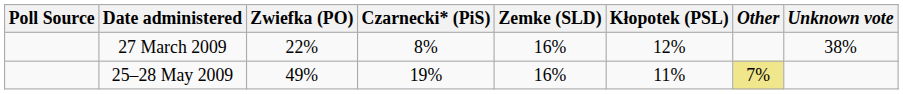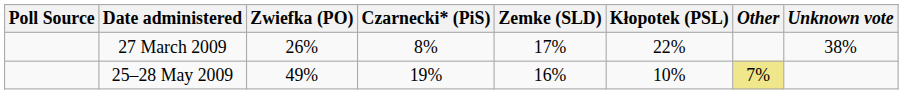27 March 2009 | Zwiefka (PO): 22% -> 26%
27 March 2009 | Zemke (SLD): 16% -> 17%
27 March 2009 | Kłopotek (PSL): 12% -> 22%
25–28 May 2009 | Kłopotek (PSL): 11% -> 10%
